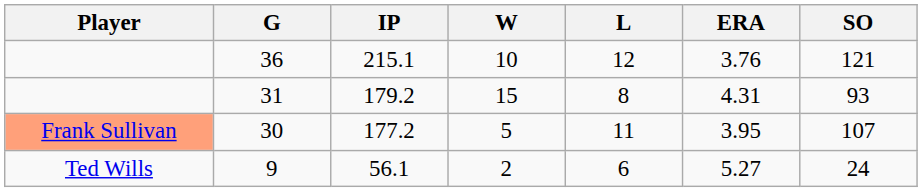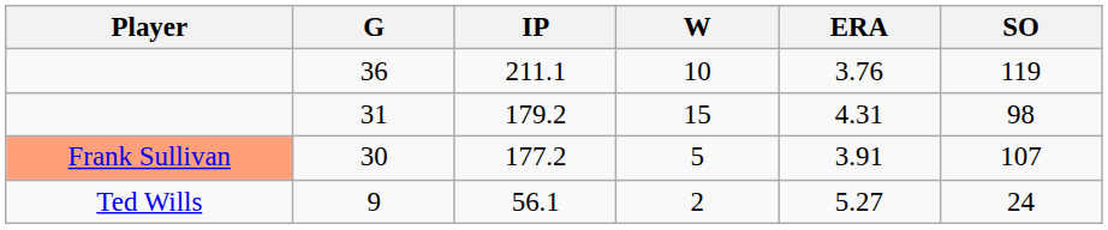- column: L | 12 | 8 | 11 | 6
36 | IP: 215.1 -> 211.1
36 | SO: 121 -> 119
31 | SO: 93 -> 98
30 | ERA: 3.95 -> 3.91
